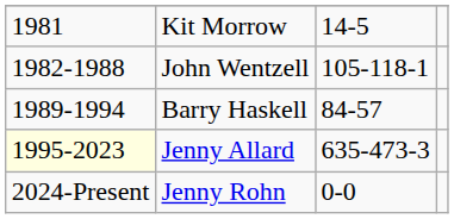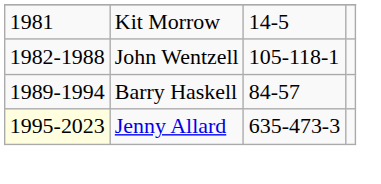- row: 2024-Present | Jenny Rohn | 0-0
